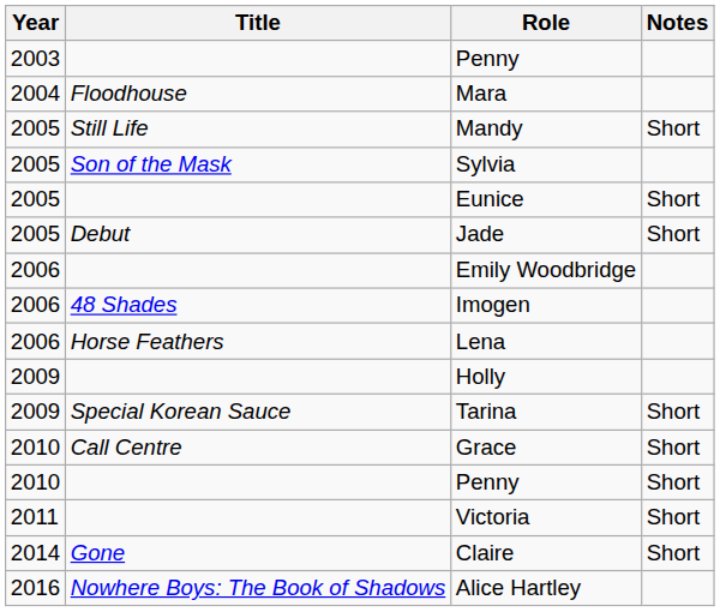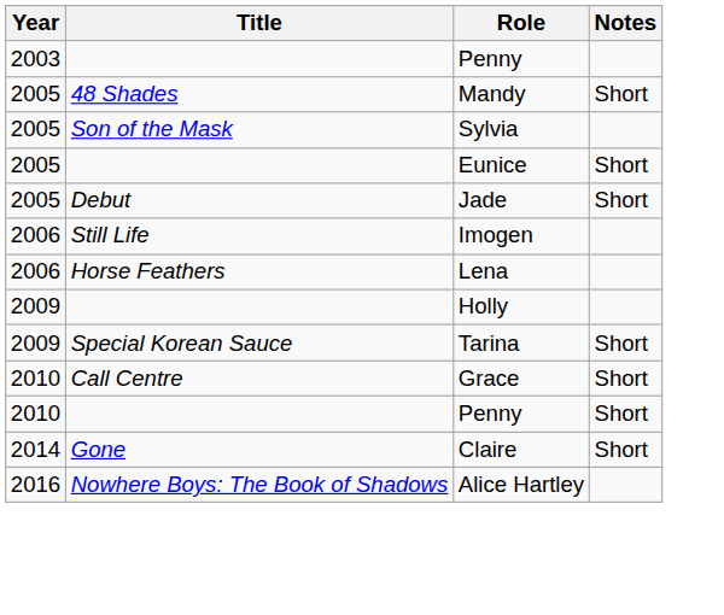- row: 2004 | Floodhouse | Mara
Mandy | Title: Still Life -> 48 Shades
- row: 2006 | Emily Woodbridge
Imogen | Title: 48 Shades -> Still Life
- row: 2011 | Victoria | Short
